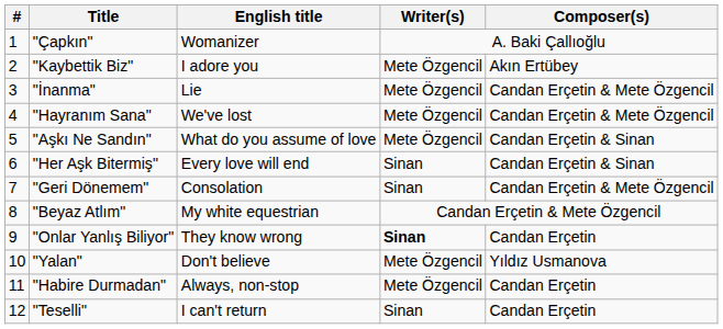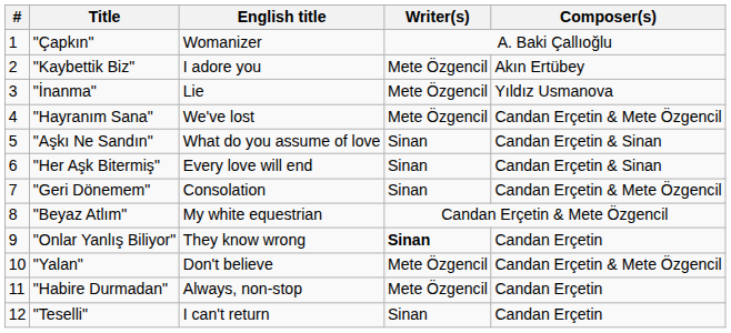"İnanma" | Composer(s): Candan Erçetin & Mete Özgencil -> Yıldız Usmanova
"Aşkı Ne Sandın" | Writer(s): Mete Özgencil -> Sinan
"Yalan" | Composer(s): Yıldız Usmanova -> Candan Erçetin & Mete Özgencil
